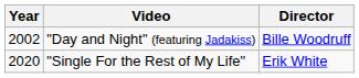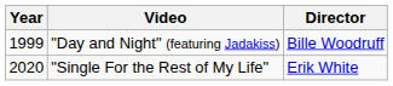"Day and Night" (featuring Jadakiss) | Year: 2002 -> 1999
